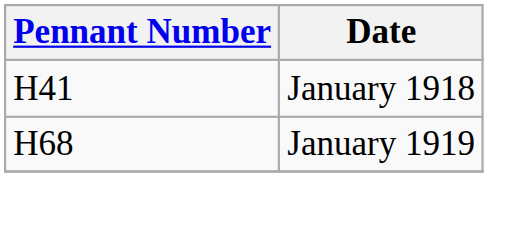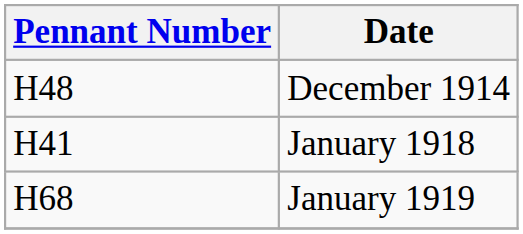+ row: H48 | December 1914
